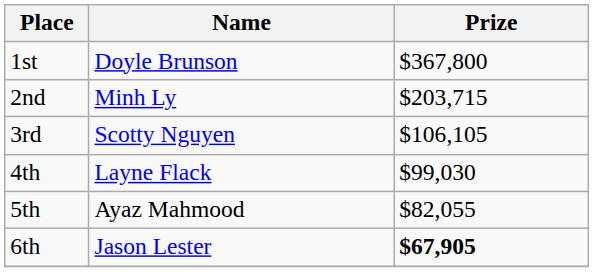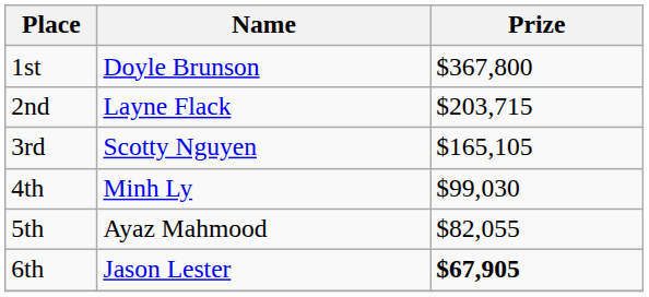2nd | Name: Minh Ly -> Layne Flack
3rd | Prize: $106,105 -> $165,105
4th | Name: Layne Flack -> Minh Ly
